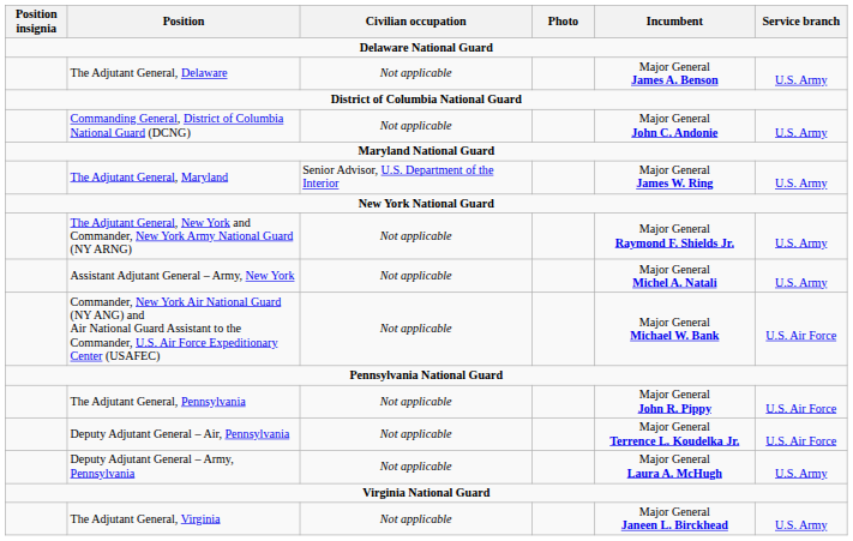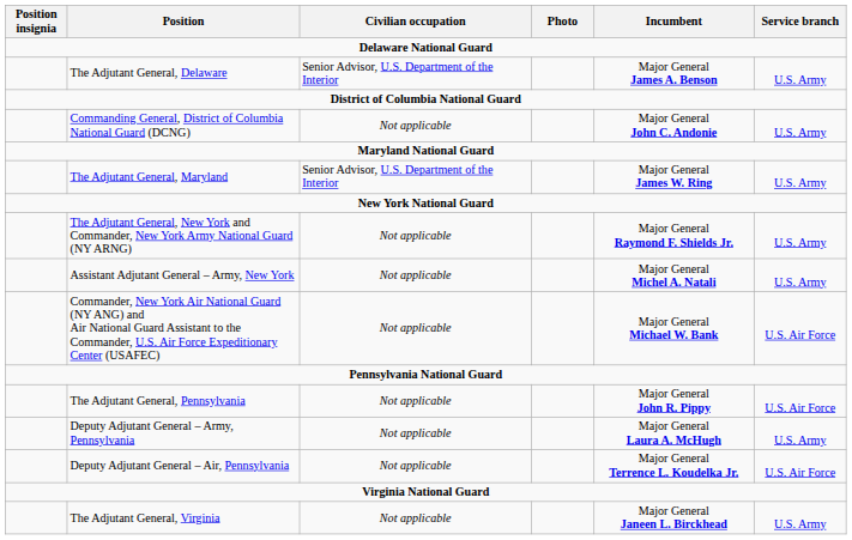The Adjutant General, Delaware | Civilian occupation: Not applicable -> Senior Advisor, U.S. Department of the Interior
rows swapped: Deputy Adjutant General – Army, Pennsylvania <-> Deputy Adjutant General – Air, Pennsylvania
